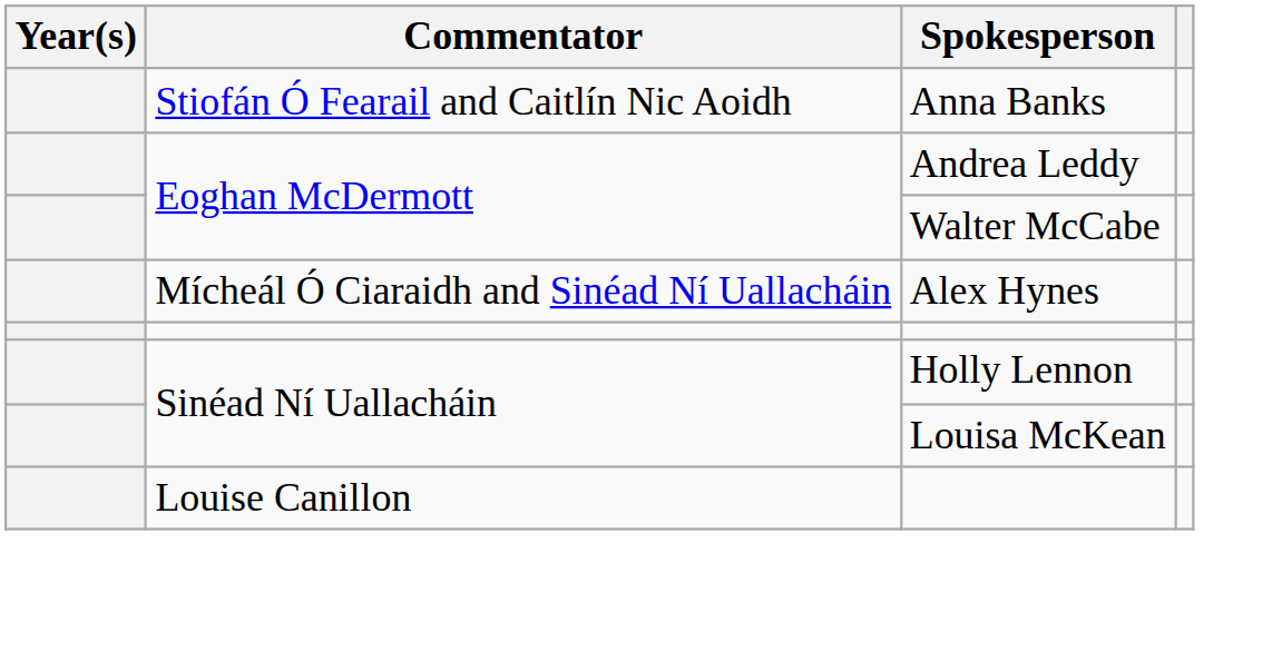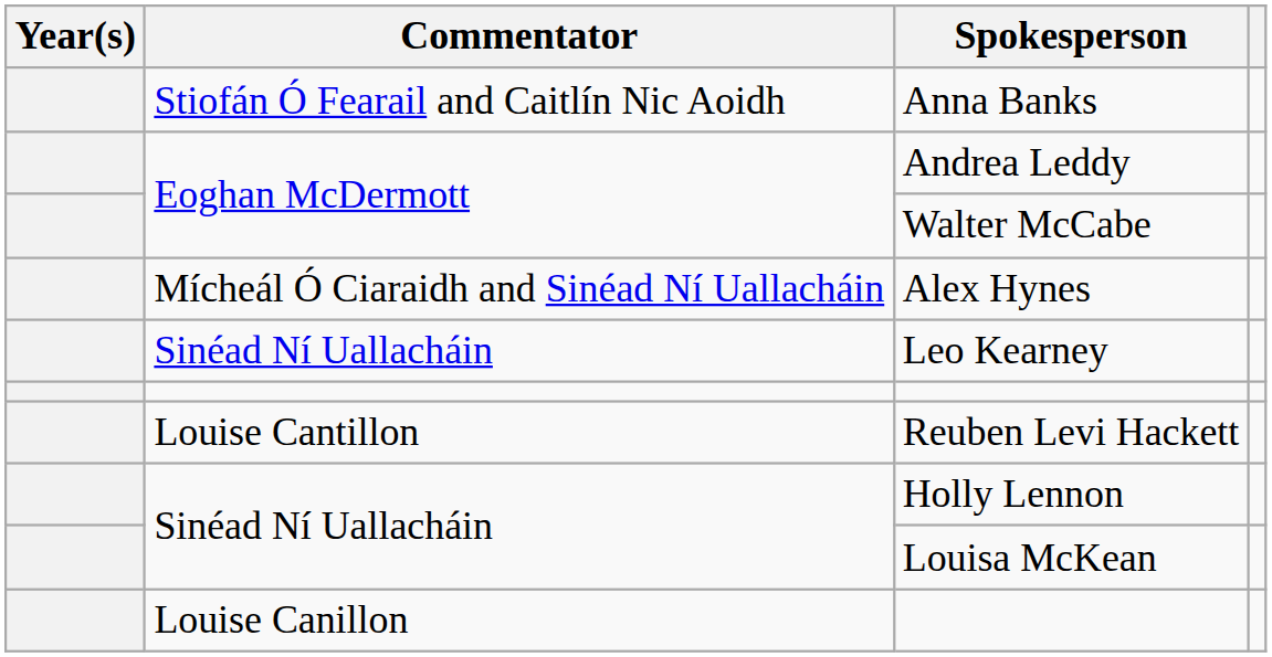+ row: Sinéad Ní Uallacháin | Leo Kearney
+ row: Louise Cantillon | Reuben Levi Hackett
